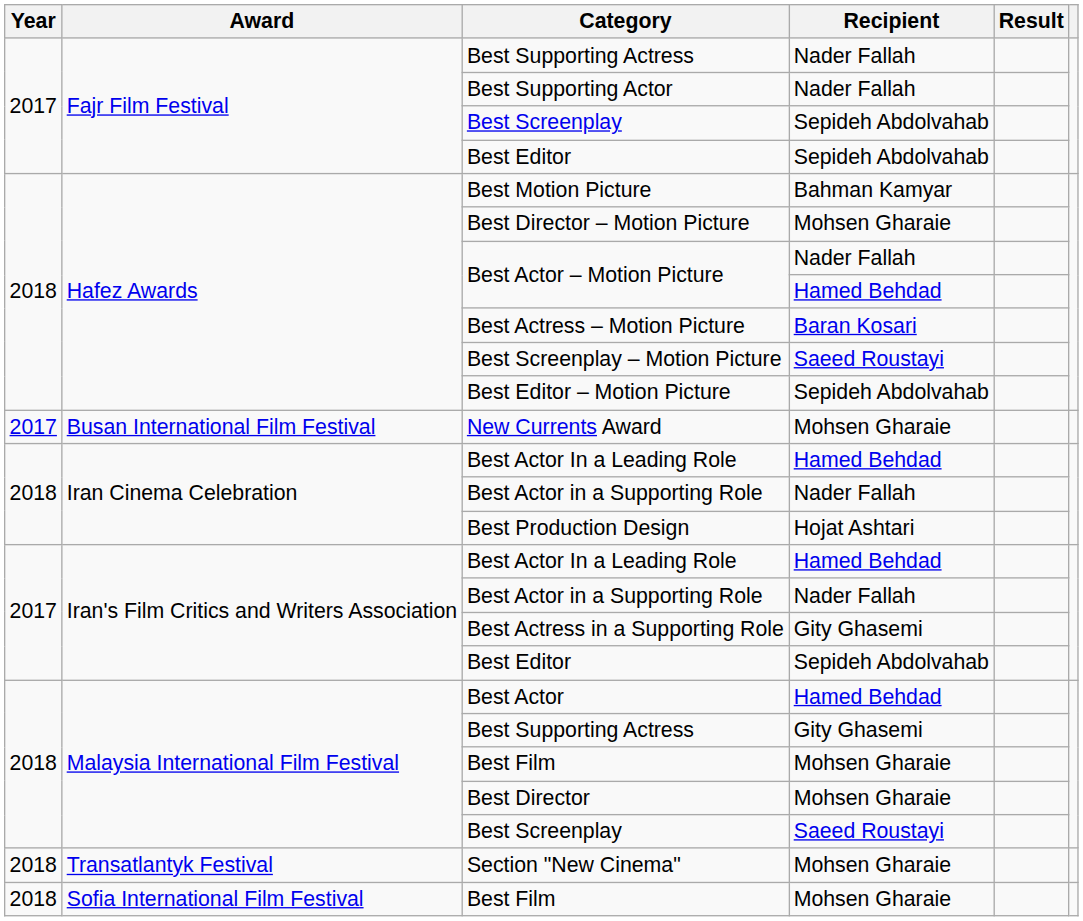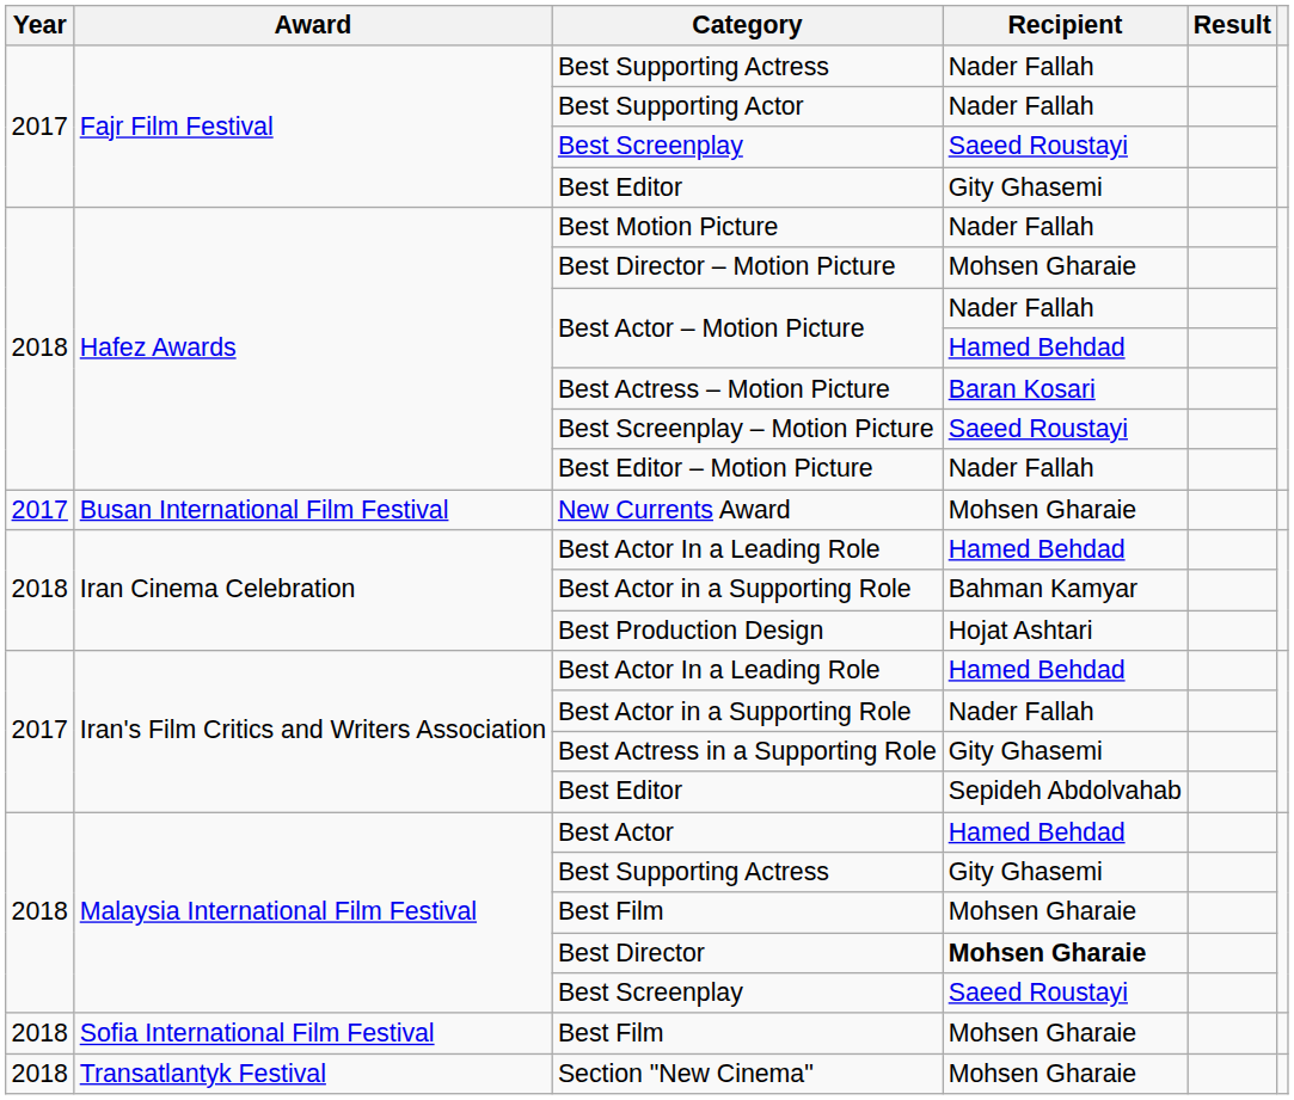Fajr Film Festival / Best Screenplay | Recipient: Sepideh Abdolvahab -> Saeed Roustayi
Fajr Film Festival / Best Editor | Recipient: Sepideh Abdolvahab -> Gity Ghasemi
Best Motion Picture | Recipient: Bahman Kamyar -> Nader Fallah
Best Editor – Motion Picture | Recipient: Sepideh Abdolvahab -> Nader Fallah
Iran Cinema Celebration / Best Actor in a Supporting Role | Recipient: Nader Fallah -> Bahman Kamyar
Best Director | Recipient: normal -> bold
rows swapped: Sofia International Film Festival / Best Film <-> Section "New Cinema"
